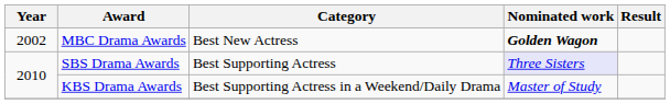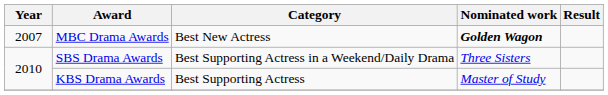MBC Drama Awards | Year: 2002 -> 2007
SBS Drama Awards | Category: Best Supporting Actress -> Best Supporting Actress in a Weekend/Daily Drama
SBS Drama Awards | Nominated work: lavender background -> no background
KBS Drama Awards | Category: Best Supporting Actress in a Weekend/Daily Drama -> Best Supporting Actress
